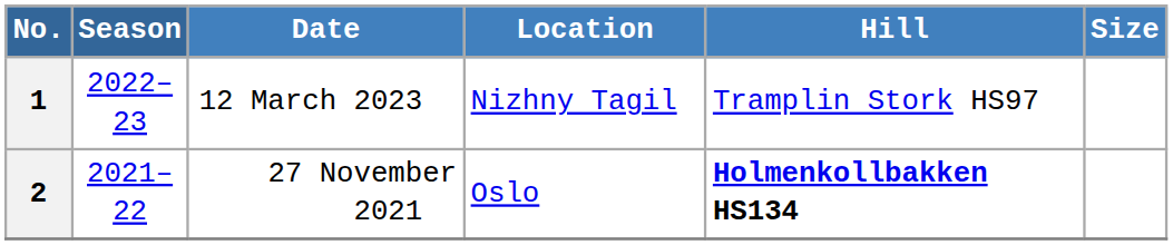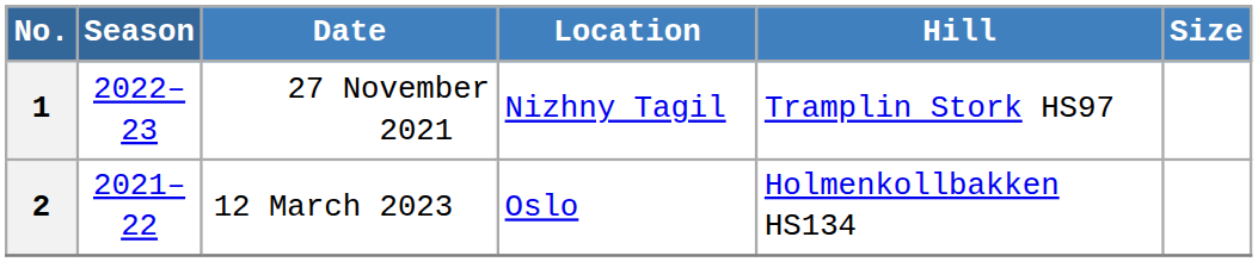1 | Date: 12 March 2023 -> 27 November 2021
2 | Date: 27 November 2021 -> 12 March 2023
2 | Hill: bold -> normal
